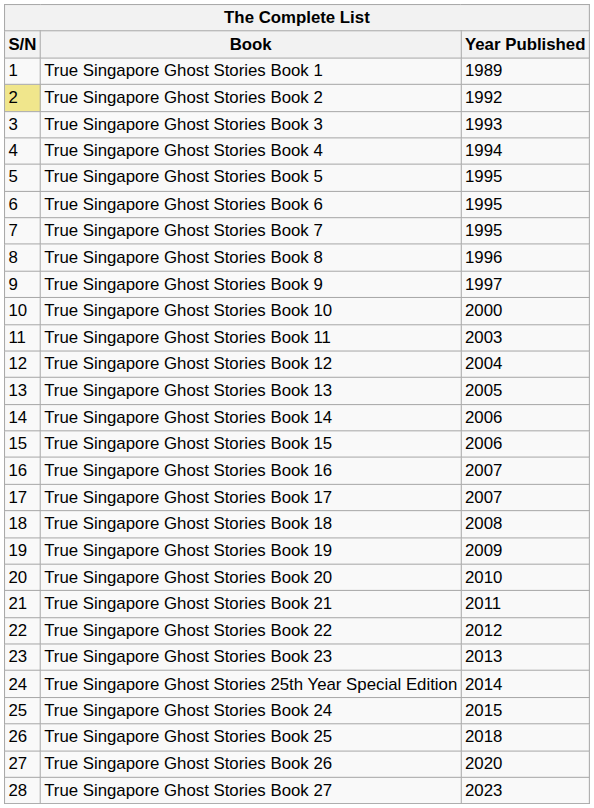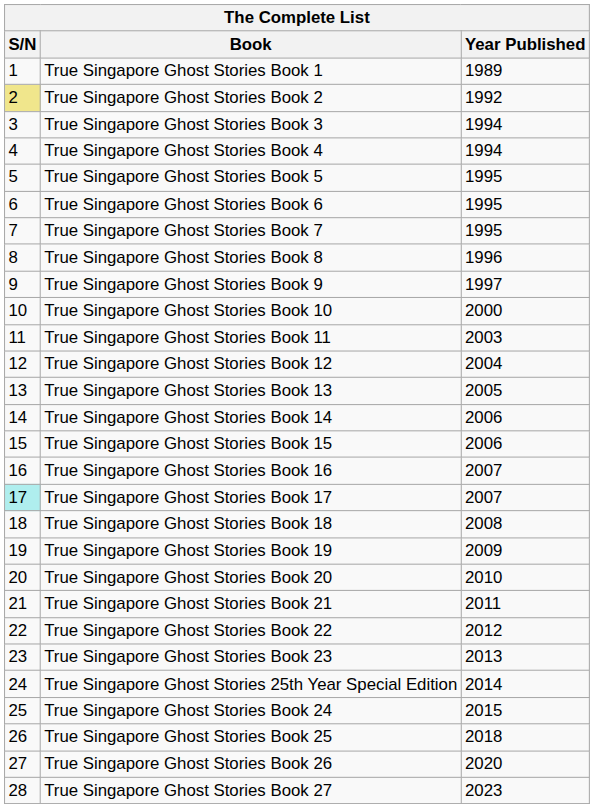True Singapore Ghost Stories Book 3 | Year Published: 1993 -> 1994
True Singapore Ghost Stories Book 17 | S/N: no background -> paleturquoise background
